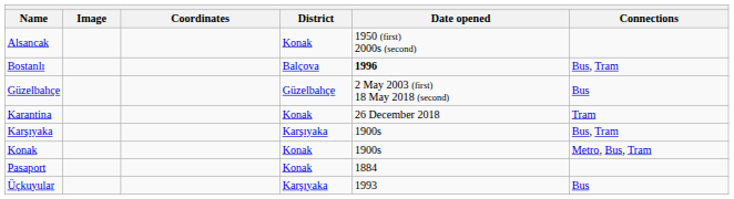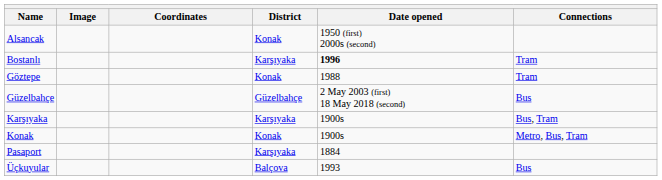Bostanlı | District: Balçova -> Karşıyaka
Bostanlı | Connections: Bus, Tram -> Tram
+ row: Göztepe | Konak | 1988 | Tram
- row: Karantina | Konak | 26 December 2018 | Tram
Pasaport | District: Konak -> Karşıyaka
Üçkuyular | District: Karşıyaka -> Balçova
